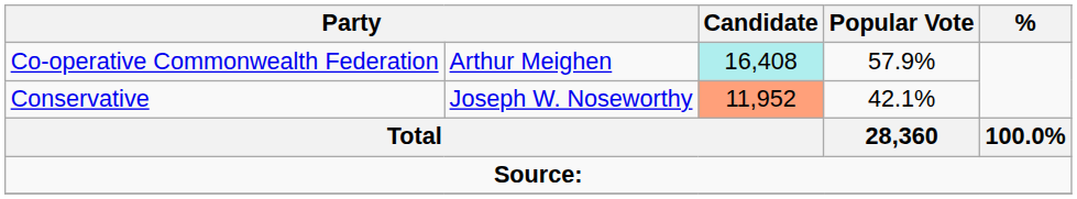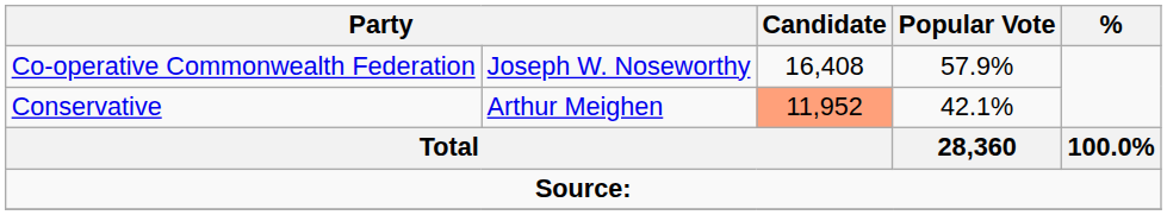Co-operative Commonwealth Federation | column 2: Arthur Meighen -> Joseph W. Noseworthy
Co-operative Commonwealth Federation | Candidate: paleturquoise background -> no background
Conservative | column 2: Joseph W. Noseworthy -> Arthur Meighen
